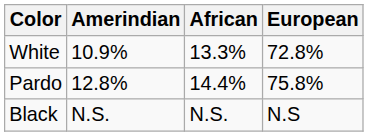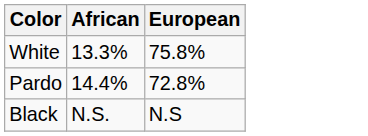- column: Amerindian | 10.9% | 12.8% | N.S.
White | European: 72.8% -> 75.8%
Pardo | European: 75.8% -> 72.8%
